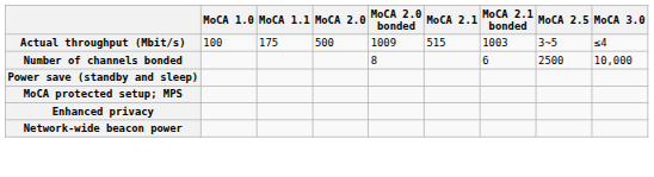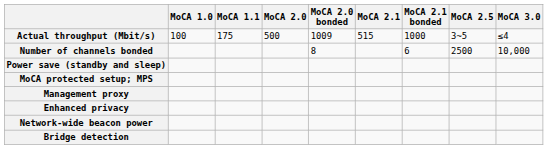Actual throughput (Mbit/s) | MoCA 2.1 bonded: 1003 -> 1000
+ row: Management proxy
+ row: Bridge detection
